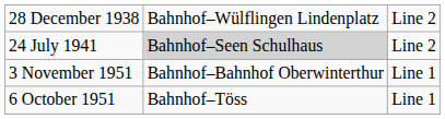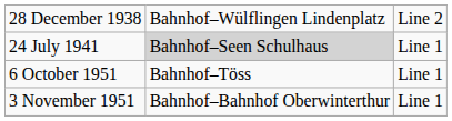24 July 1941 | column 3: Line 2 -> Line 1
rows swapped: 6 October 1951 <-> 3 November 1951
